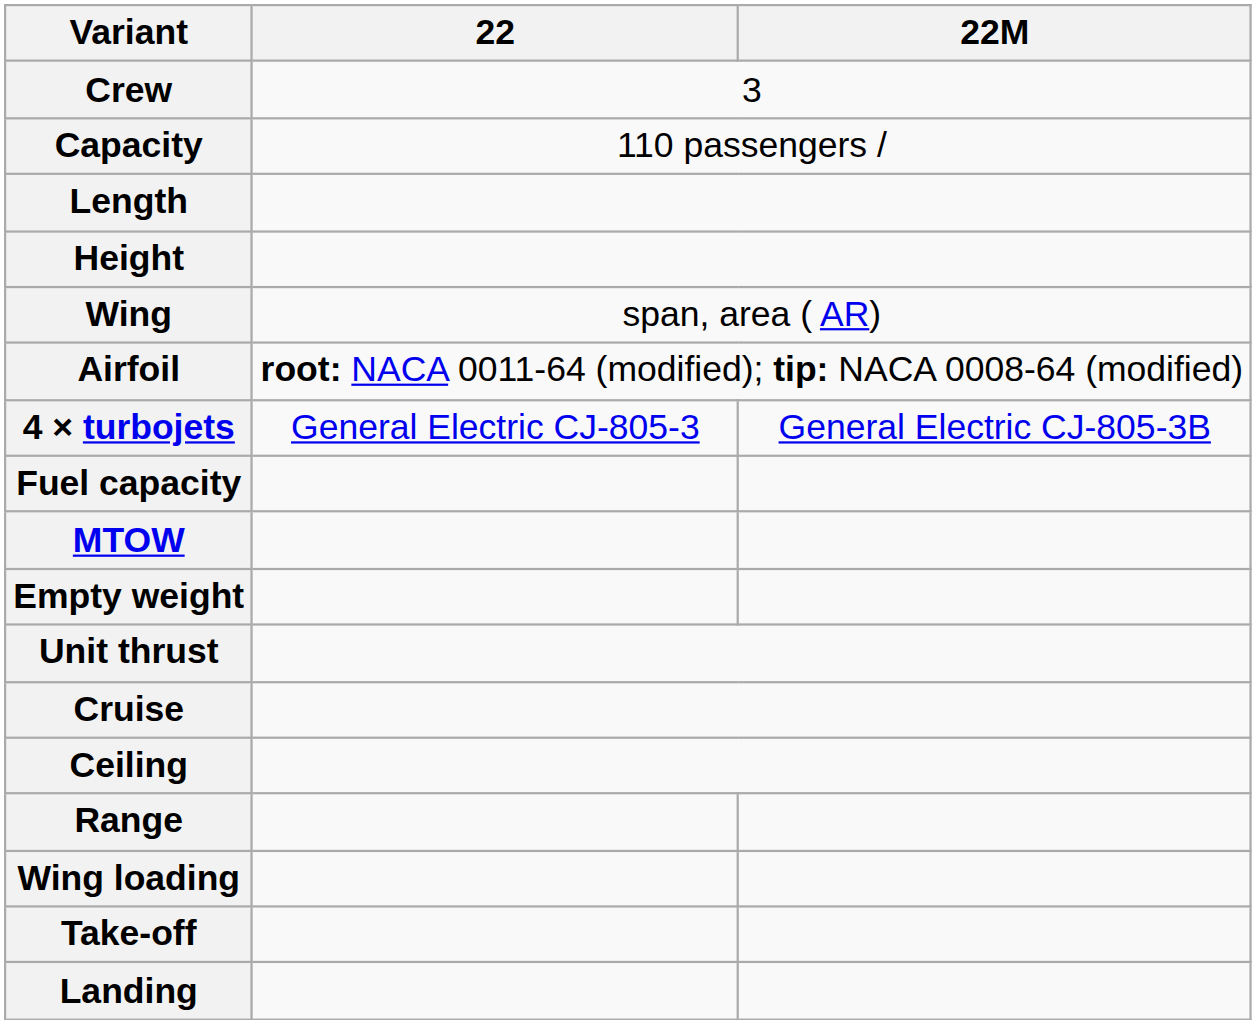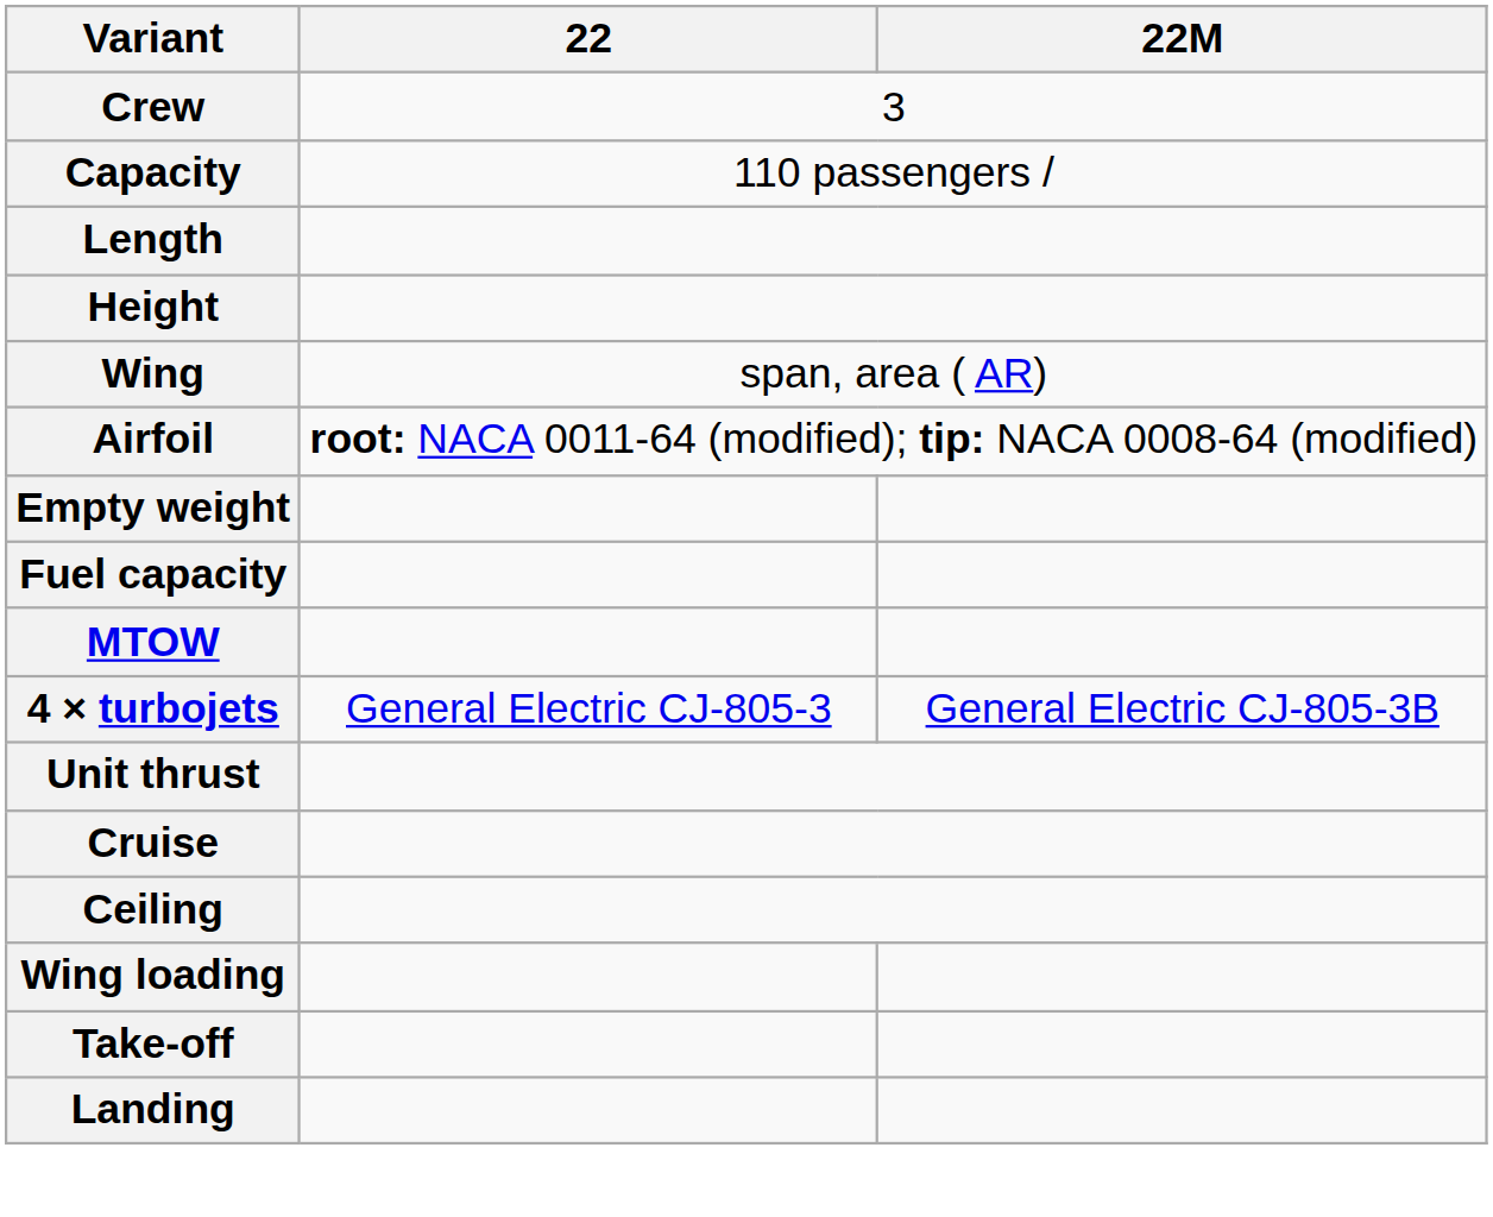rows swapped: Empty weight <-> 4 × turbojets
- row: Range
